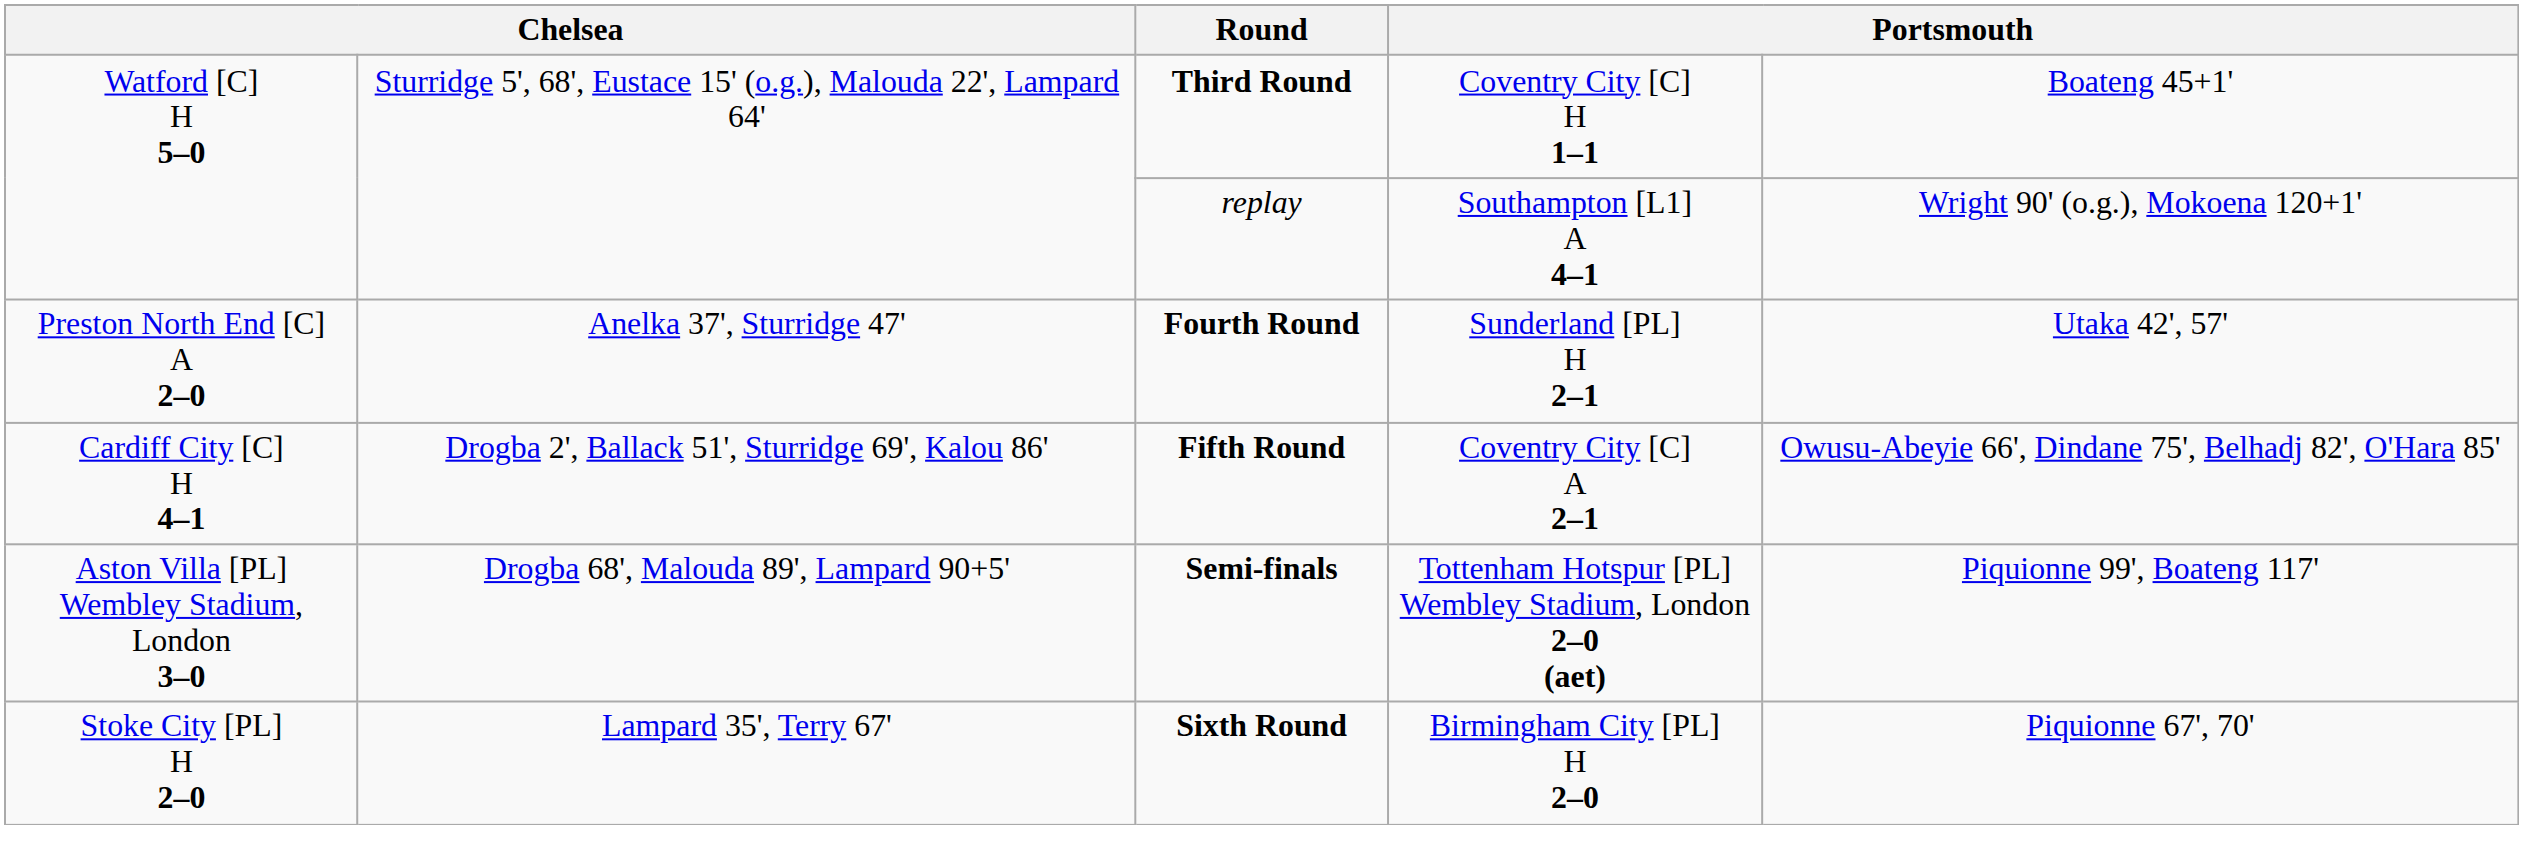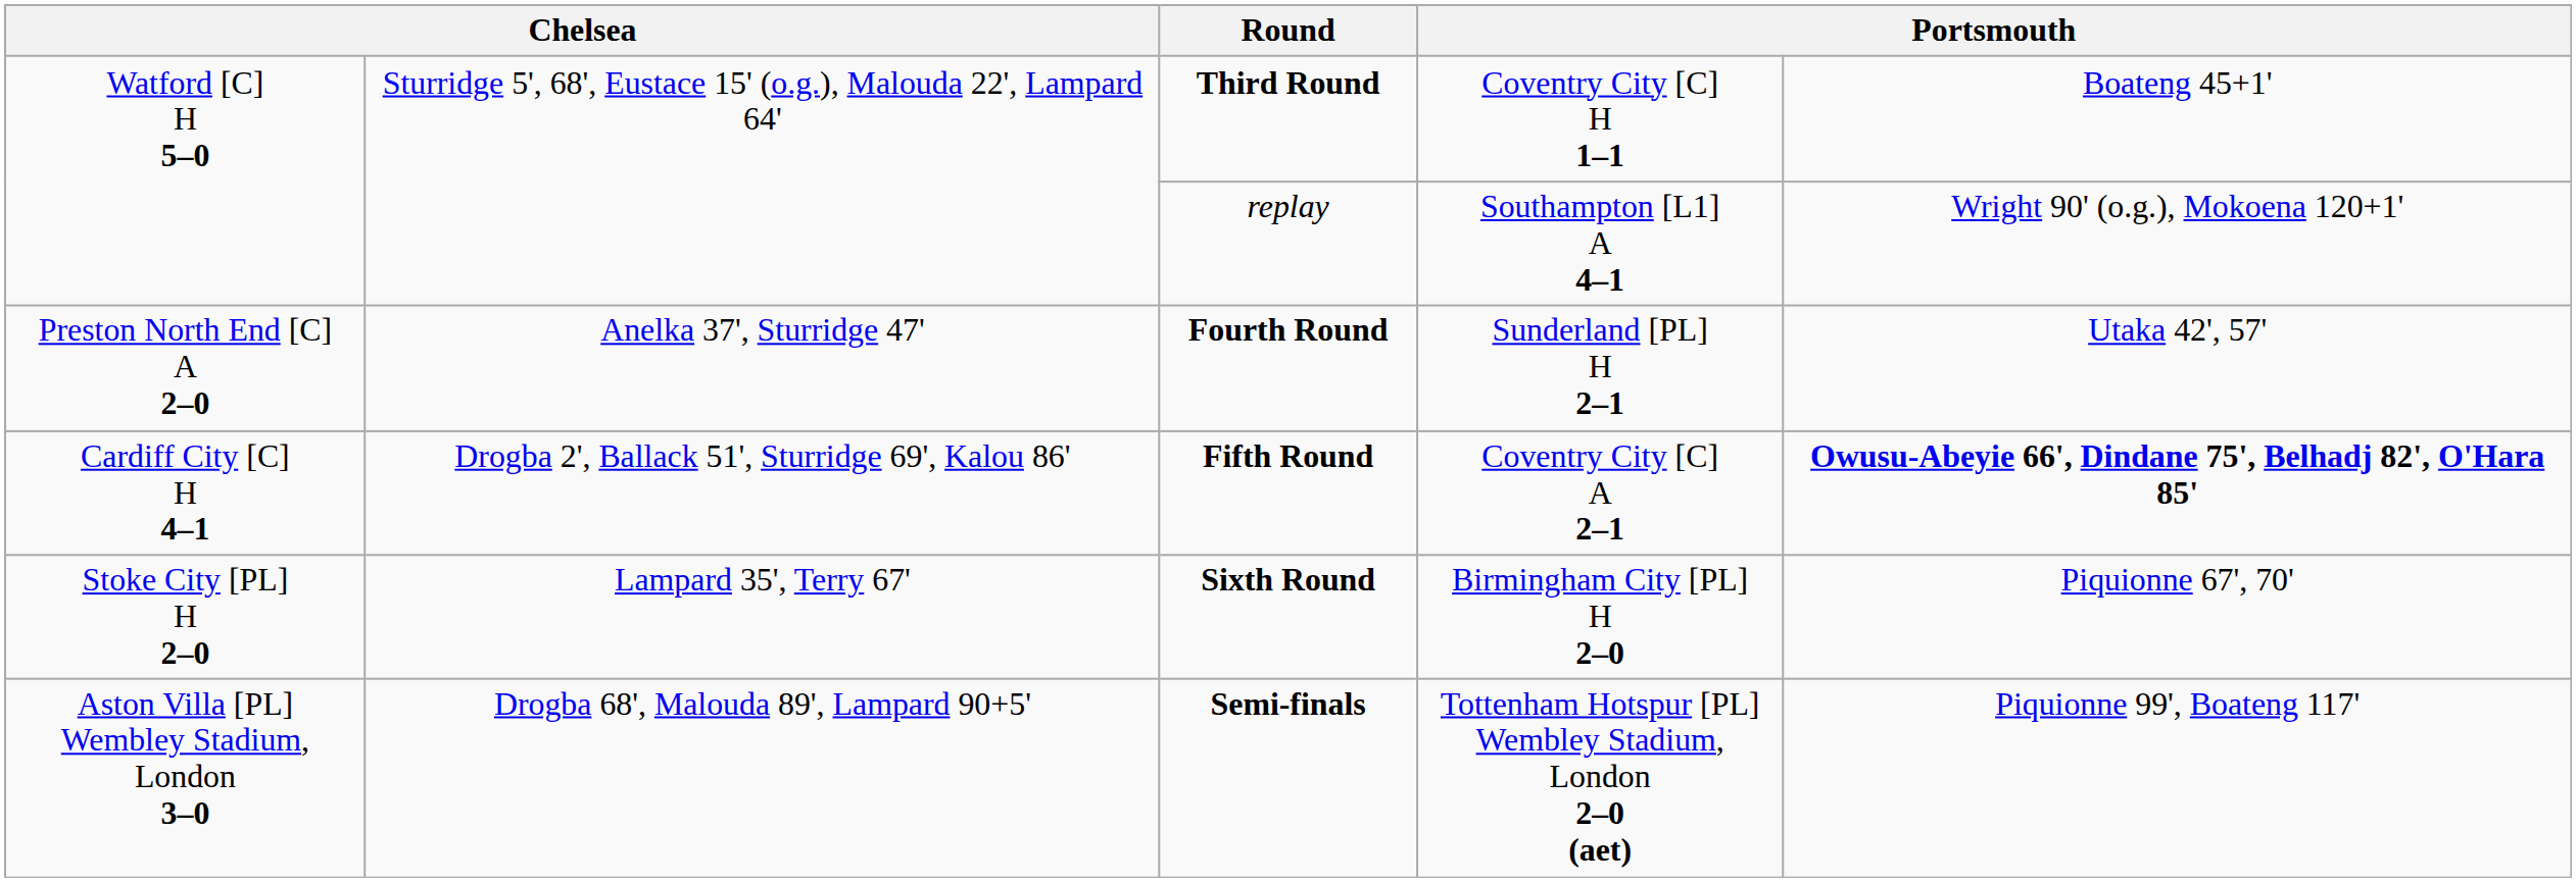Fifth Round | column 5: normal -> bold
rows swapped: Sixth Round <-> Semi-finals
